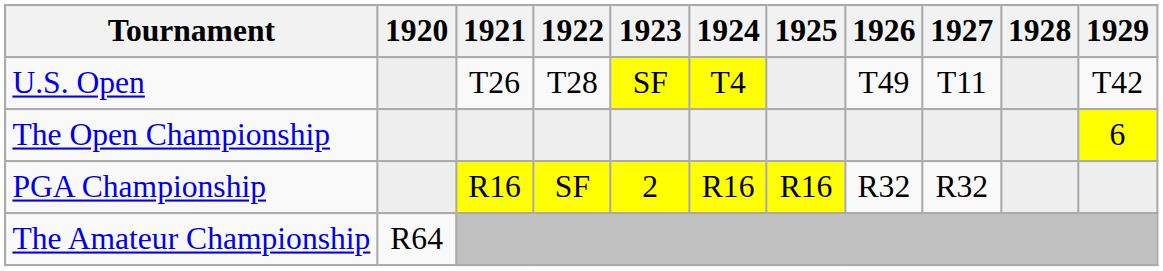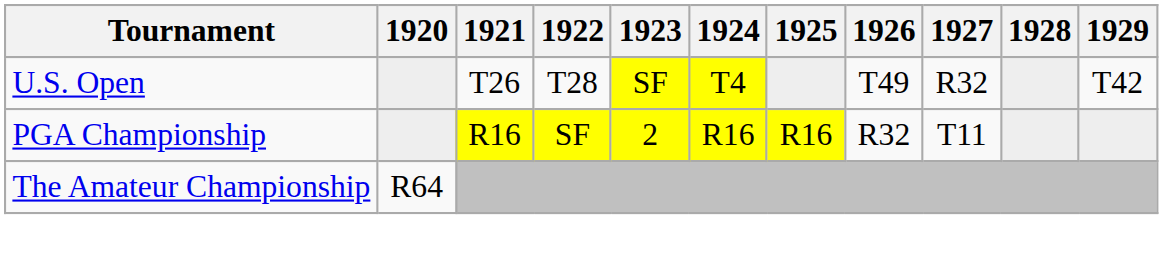U.S. Open | 1927: T11 -> R32
- row: The Open Championship | 6
PGA Championship | 1927: R32 -> T11
